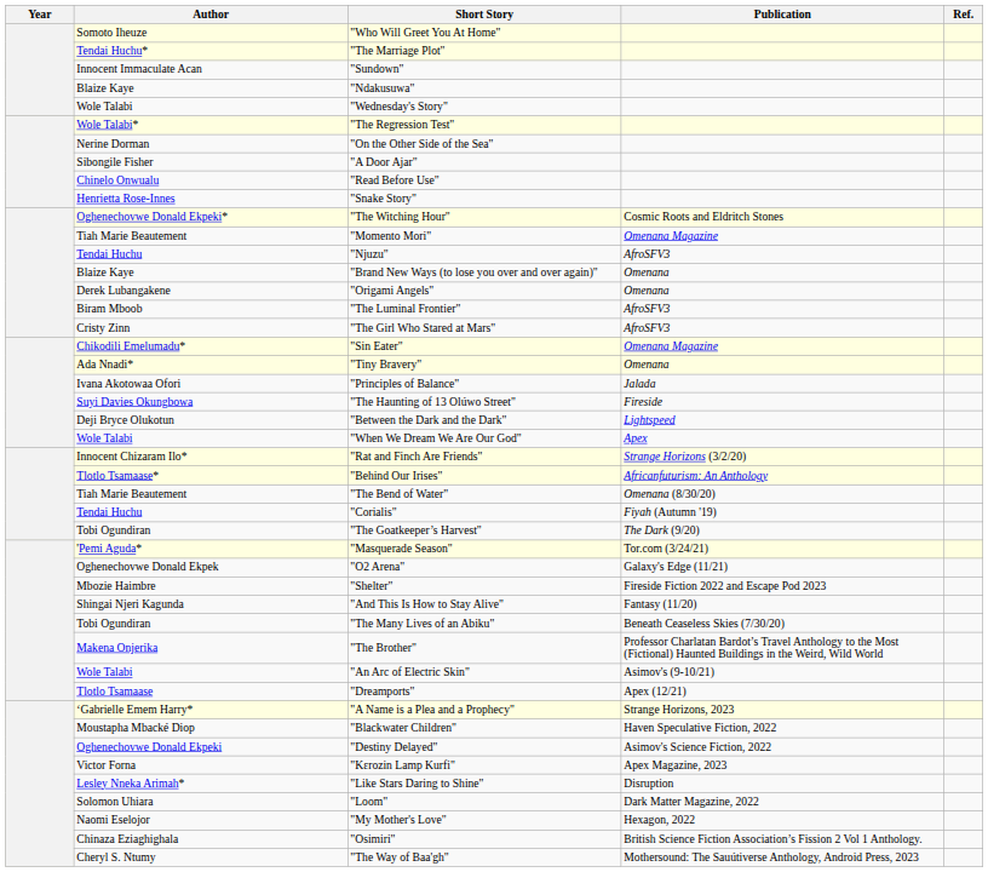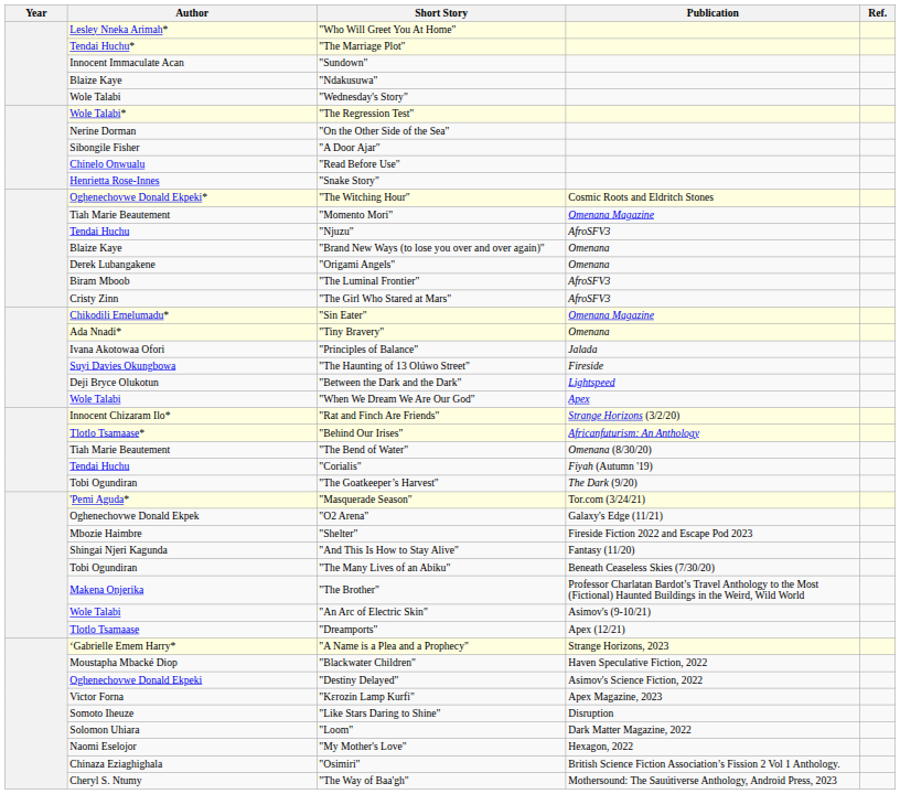"Who Will Greet You At Home" | Author: Somoto Iheuze -> Lesley Nneka Arimah*
"Like Stars Daring to Shine" | Author: Lesley Nneka Arimah* -> Somoto Iheuze
